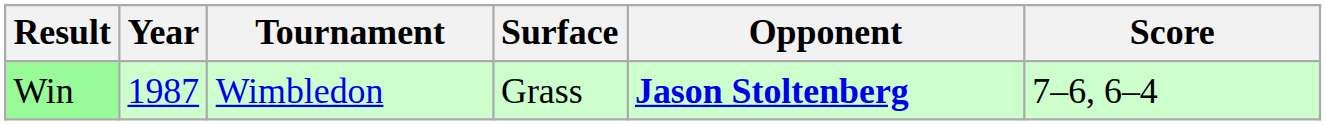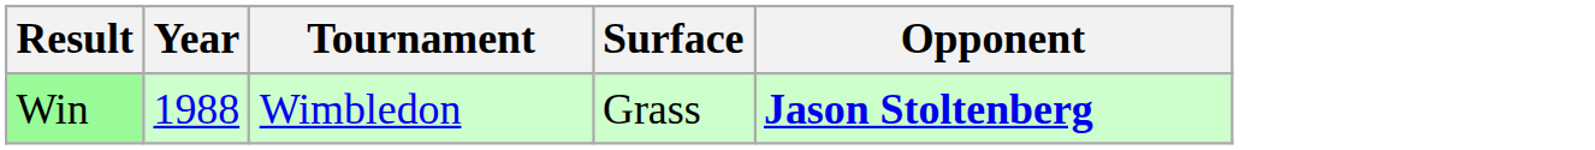- column: Score | 7–6, 6–4
Win | Year: 1987 -> 1988
